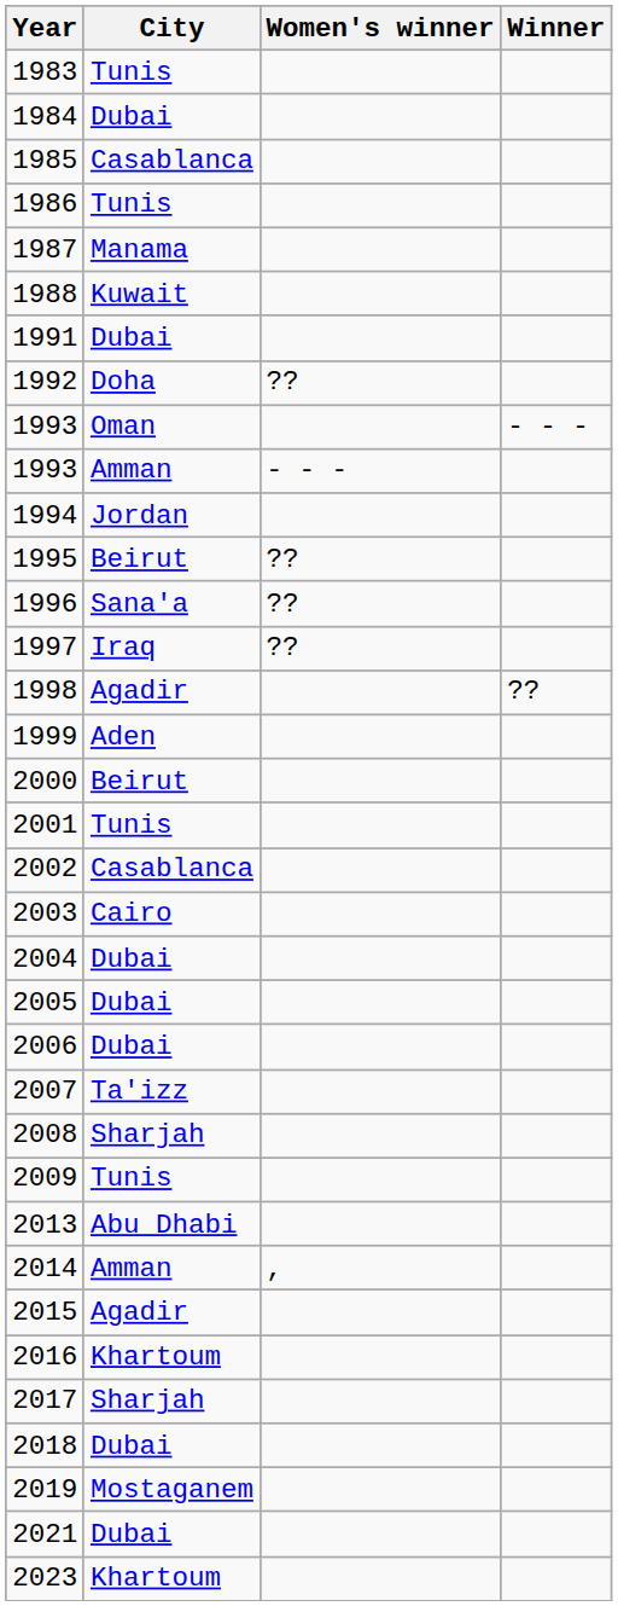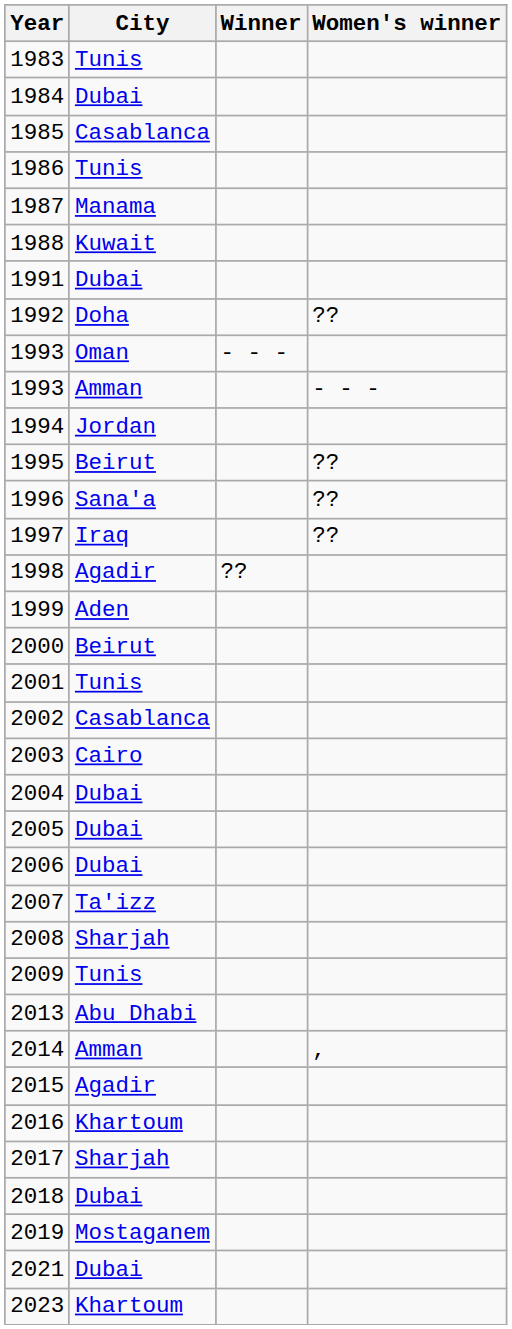columns swapped: Winner <-> Women's winner
